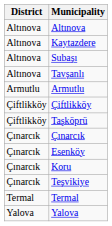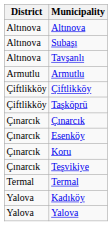- row: Altınova | Kaytazdere
+ row: Yalova | Kadıköy
